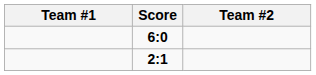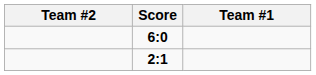columns swapped: Team #1 <-> Team #2
